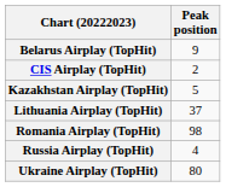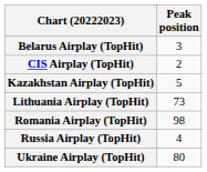Belarus Airplay (TopHit) | Peak position: 9 -> 3
Lithuania Airplay (TopHit) | Peak position: 37 -> 73
